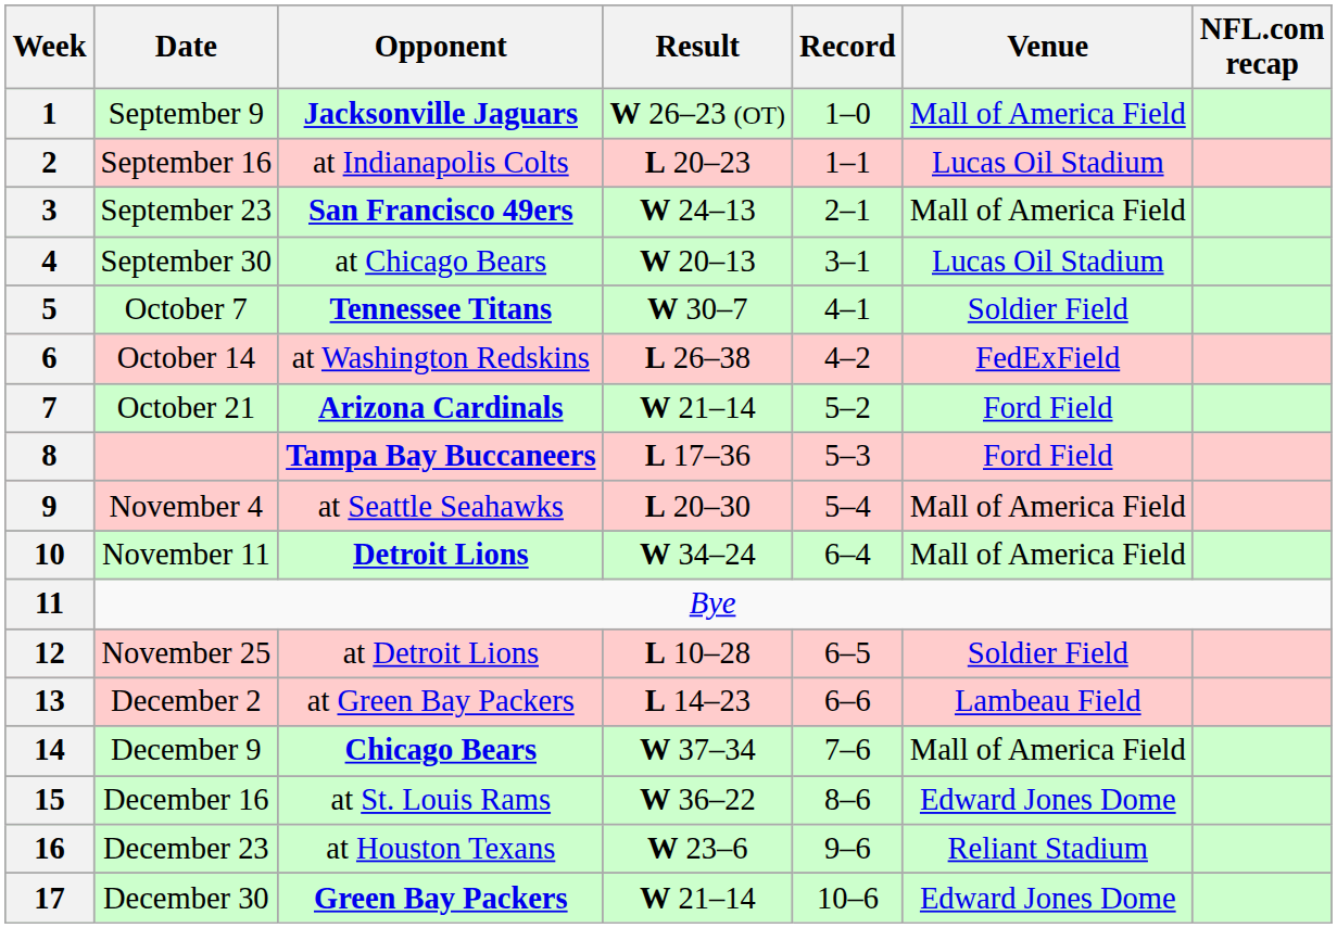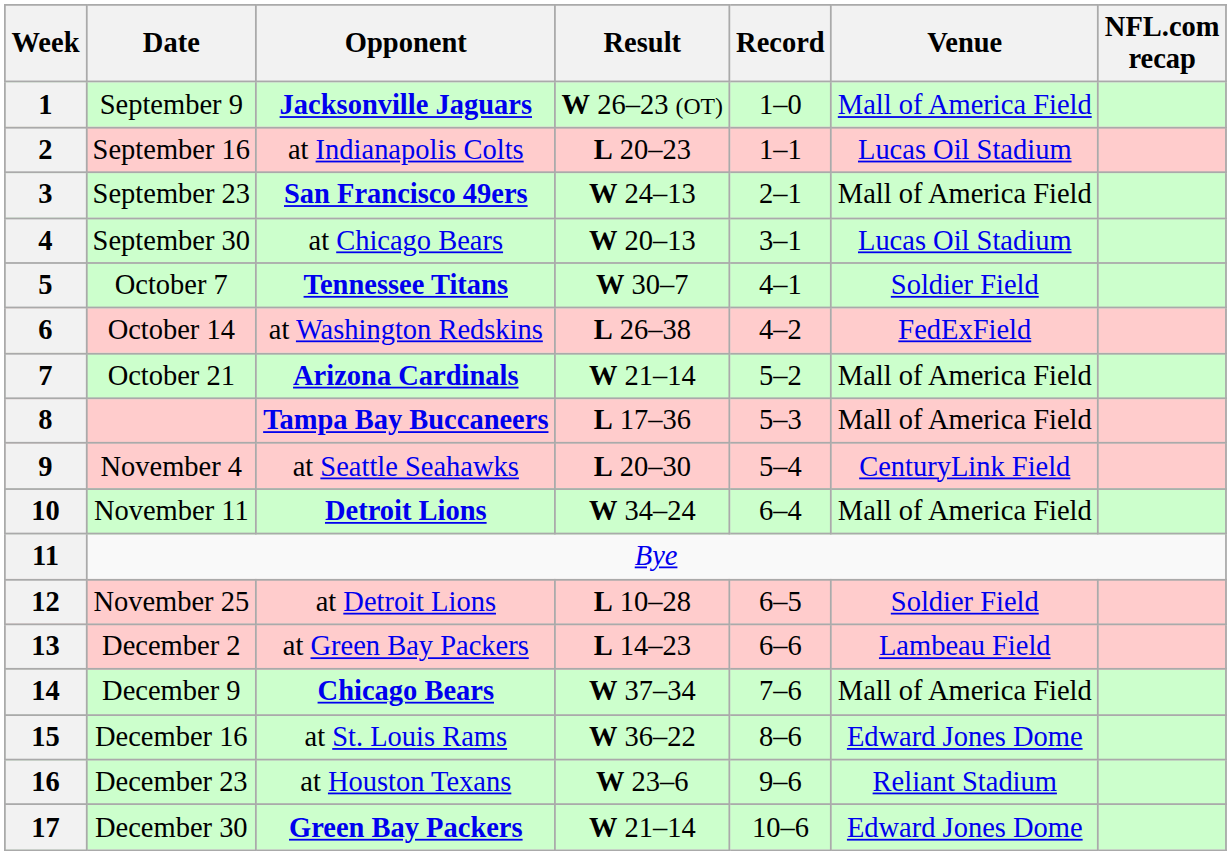7 | Venue: Ford Field -> Mall of America Field
8 | Venue: Ford Field -> Mall of America Field
9 | Venue: Mall of America Field -> CenturyLink Field
